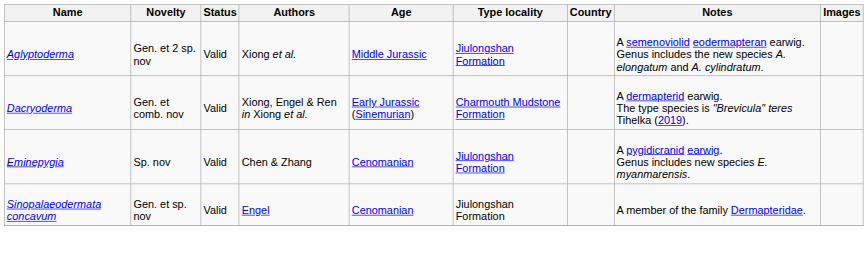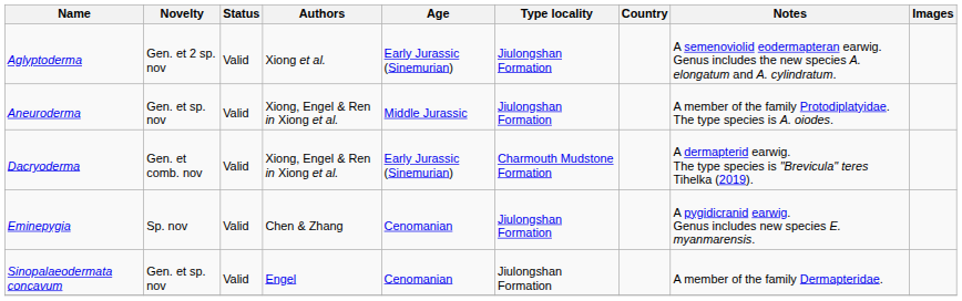Aglyptoderma | Age: Middle Jurassic -> Early Jurassic (Sinemurian)
+ row: Aneuroderma | Gen. et sp. nov | Valid | Xiong, Engel & Ren in Xiong et al. | Middle Jurassic | Jiulongshan Formation | A member of the family Protodiplatyidae. The type species is A. oiodes.
